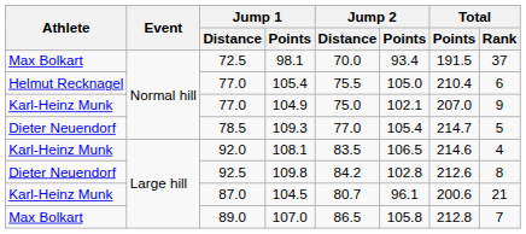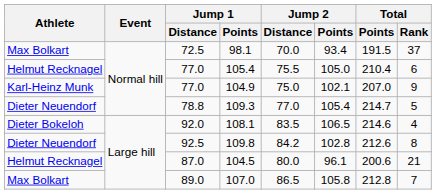109.3 | Jump 1 / Distance: 78.5 -> 78.8
108.1 | Athlete: Karl-Heinz Munk -> Dieter Bokeloh
104.5 | Athlete: Karl-Heinz Munk -> Helmut Recknagel
104.5 | Jump 2 / Distance: 80.7 -> 80.0
